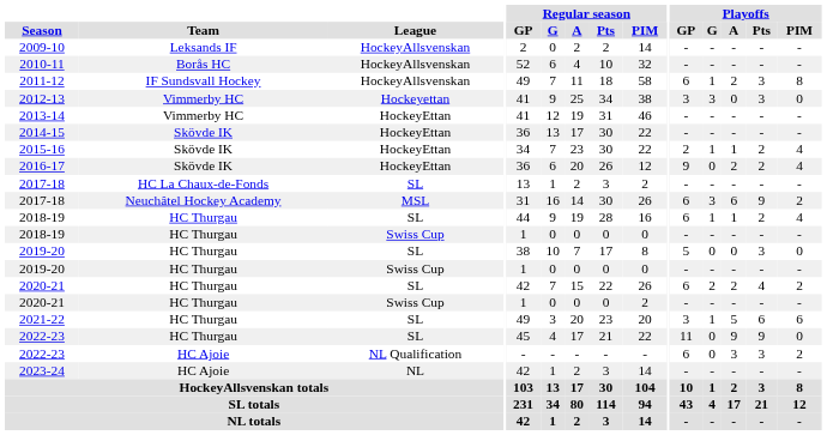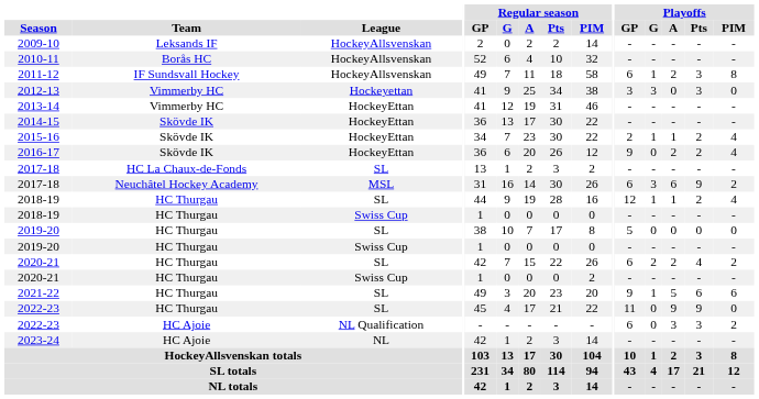2018-19 / SL | Playoffs / GP: 6 -> 12
2019-20 / SL | Playoffs / Pts: 3 -> 0
2021-22 | Playoffs / GP: 3 -> 9
